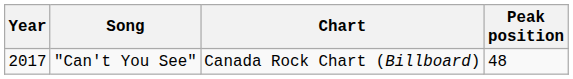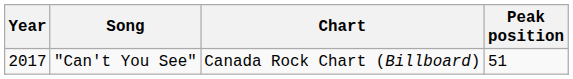"Can't You See" | Peak position: 48 -> 51
